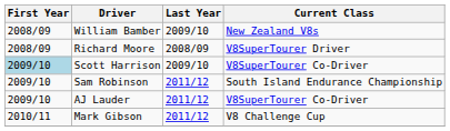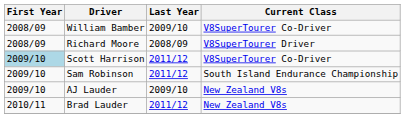William Bamber | Current Class: New Zealand V8s -> V8SuperTourer Co-Driver
Scott Harrison | Last Year: 2009/10 -> 2011/12
AJ Lauder | Last Year: 2011/12 -> 2009/10
AJ Lauder | Current Class: V8SuperTourer Co-Driver -> New Zealand V8s
- row: 2010/11 | Mark Gibson | 2011/12 | V8 Challenge Cup
+ row: 2010/11 | Brad Lauder | 2011/12 | New Zealand V8s
